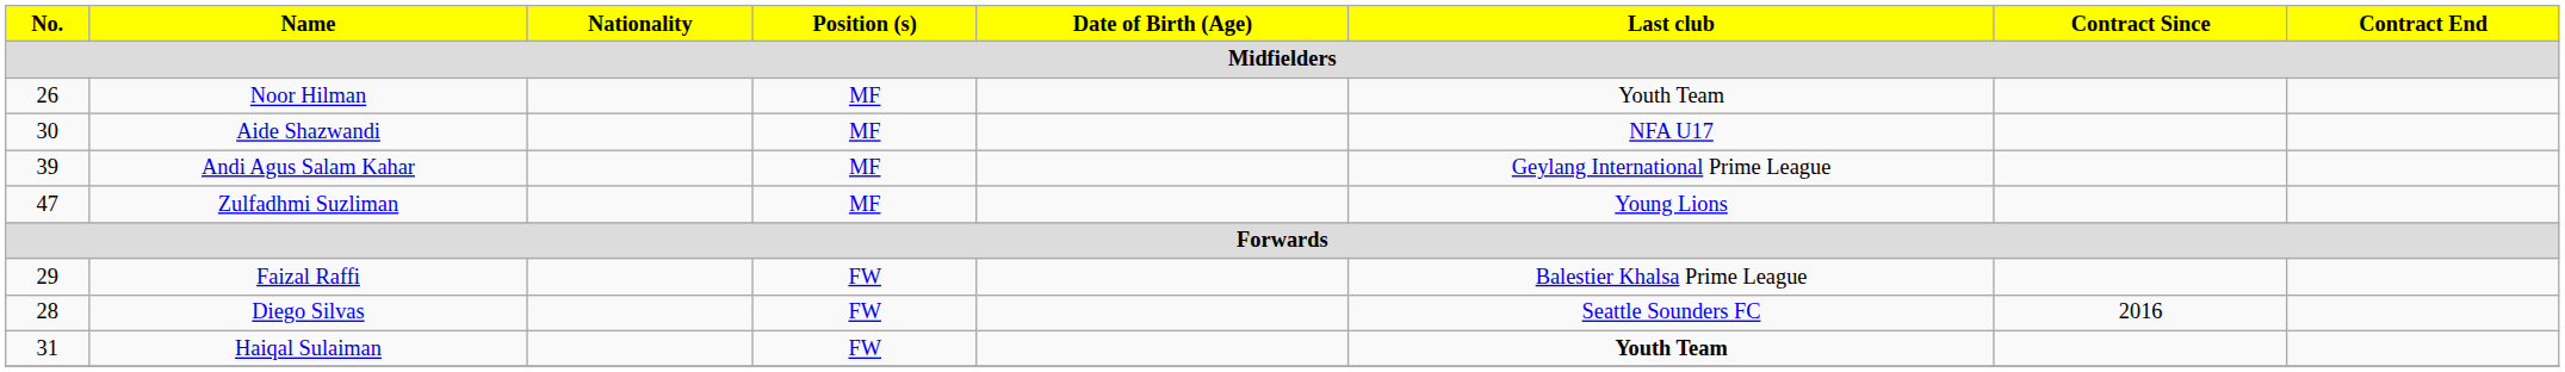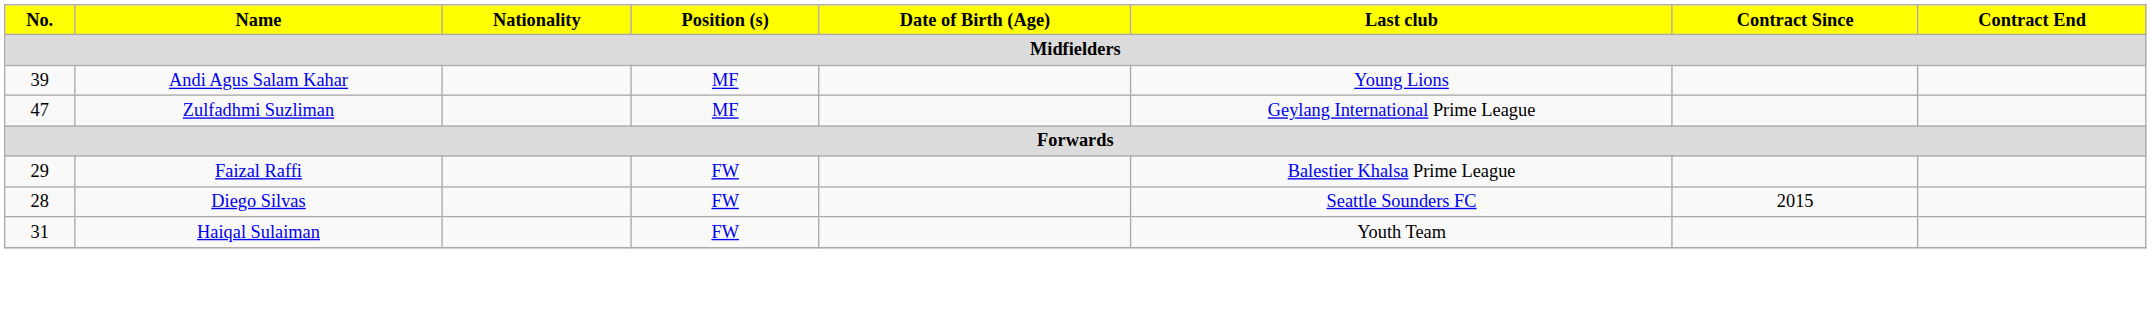- row: 26 | Noor Hilman | MF | Youth Team
- row: 30 | Aide Shazwandi | MF | NFA U17
Andi Agus Salam Kahar | Last club: Geylang International Prime League -> Young Lions
Zulfadhmi Suzliman | Last club: Young Lions -> Geylang International Prime League
Diego Silvas | Contract Since: 2016 -> 2015
Haiqal Sulaiman | Last club: bold -> normal
